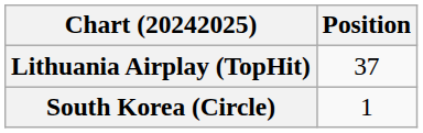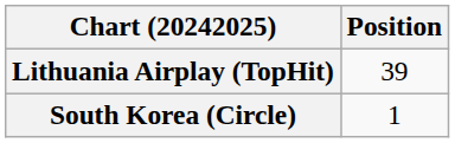Lithuania Airplay (TopHit) | Position: 37 -> 39
